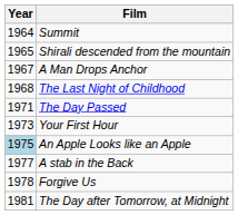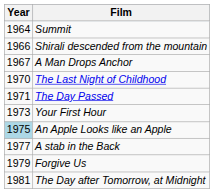Shirali descended from the mountain | Year: 1965 -> 1966
The Last Night of Childhood | Year: 1968 -> 1970
Forgive Us | Year: 1978 -> 1979
